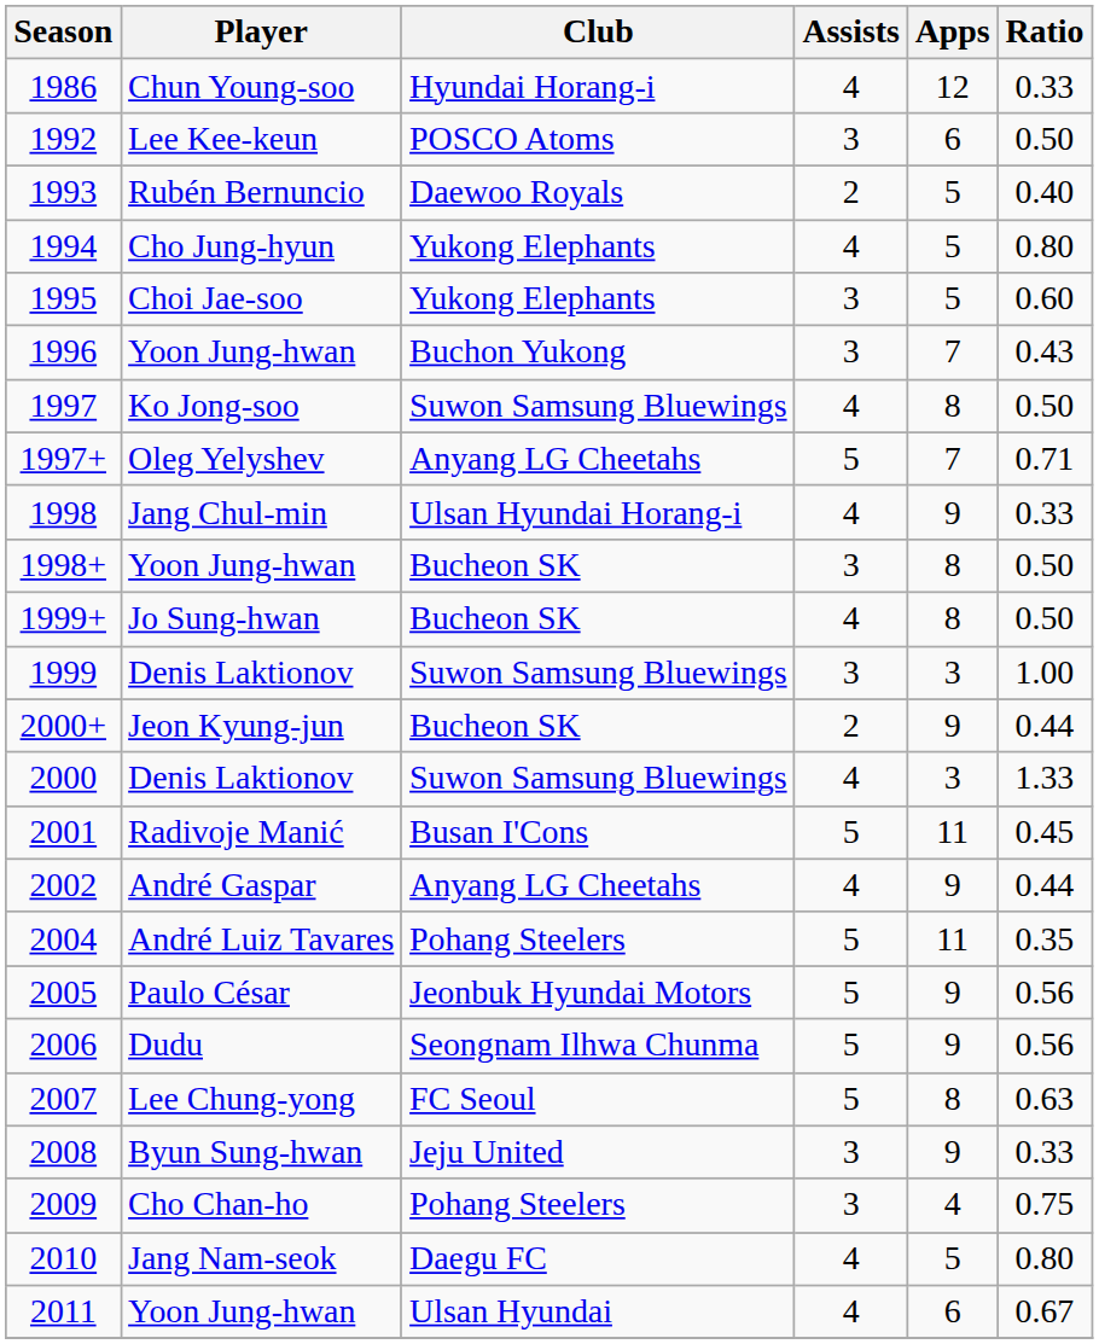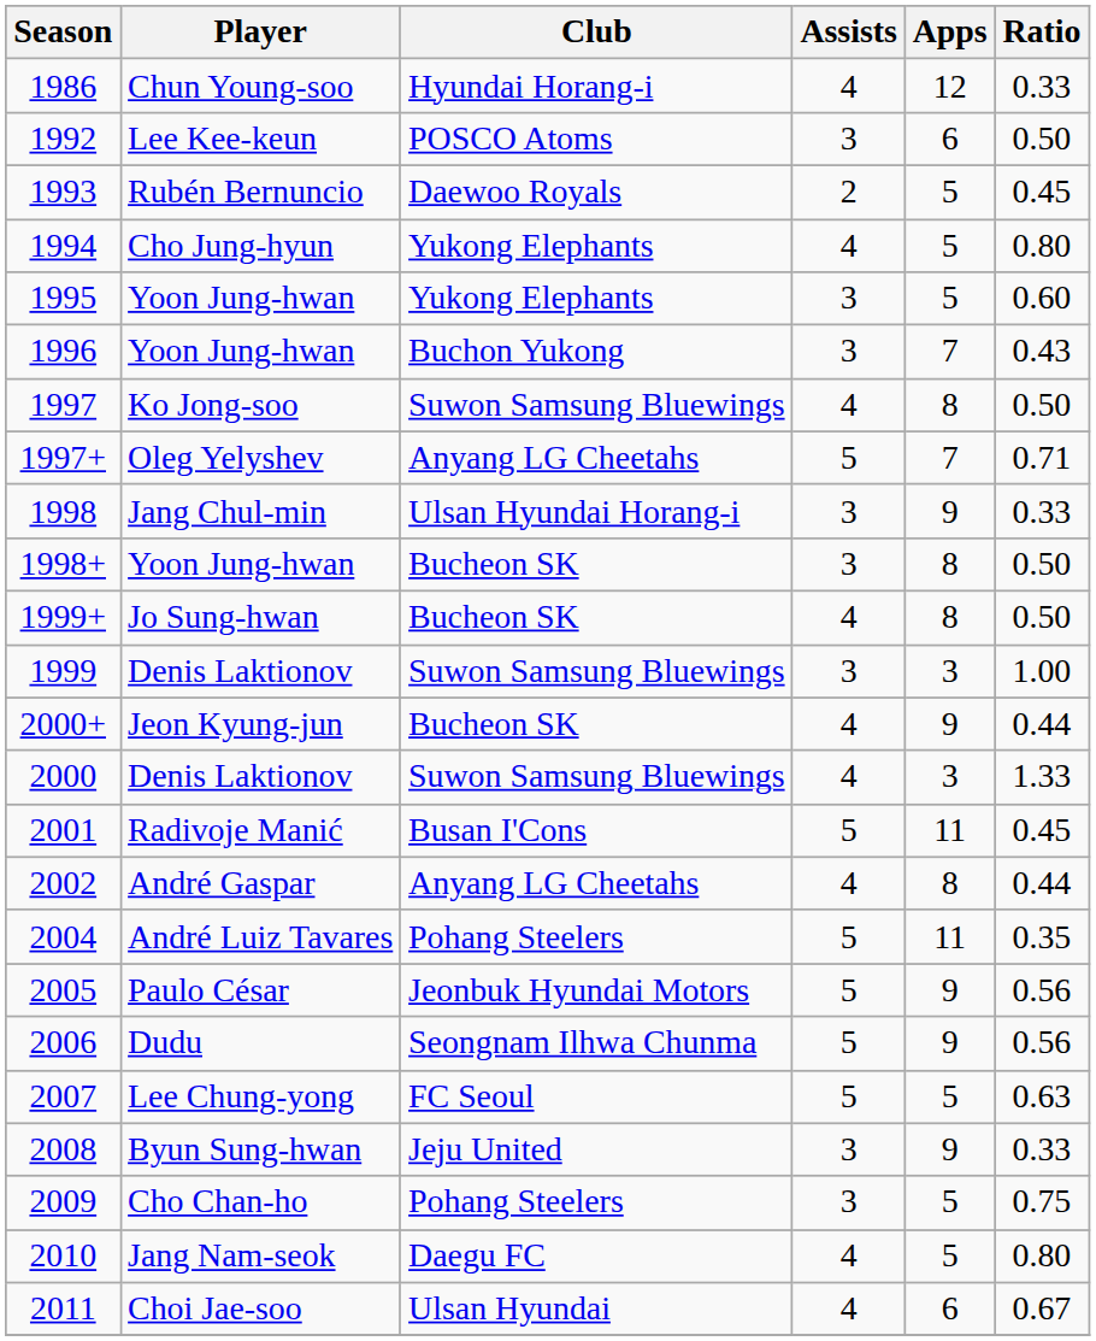1993 | Ratio: 0.40 -> 0.45
1995 | Player: Choi Jae-soo -> Yoon Jung-hwan
1998 | Assists: 4 -> 3
2000+ | Assists: 2 -> 4
2002 | Apps: 9 -> 8
2007 | Apps: 8 -> 5
2009 | Apps: 4 -> 5
2011 | Player: Yoon Jung-hwan -> Choi Jae-soo
